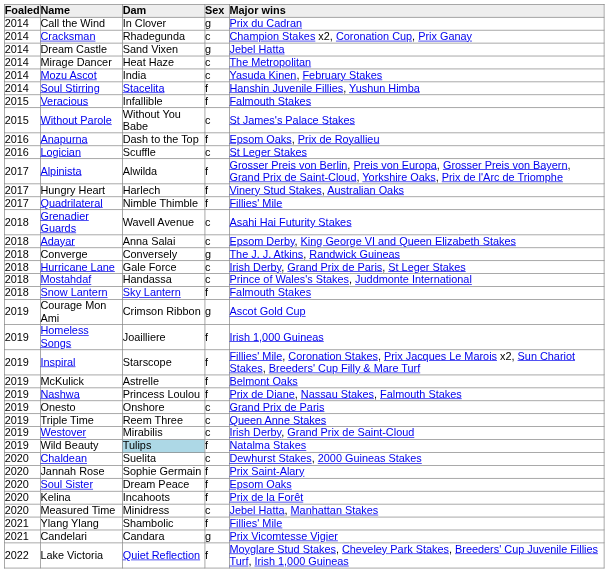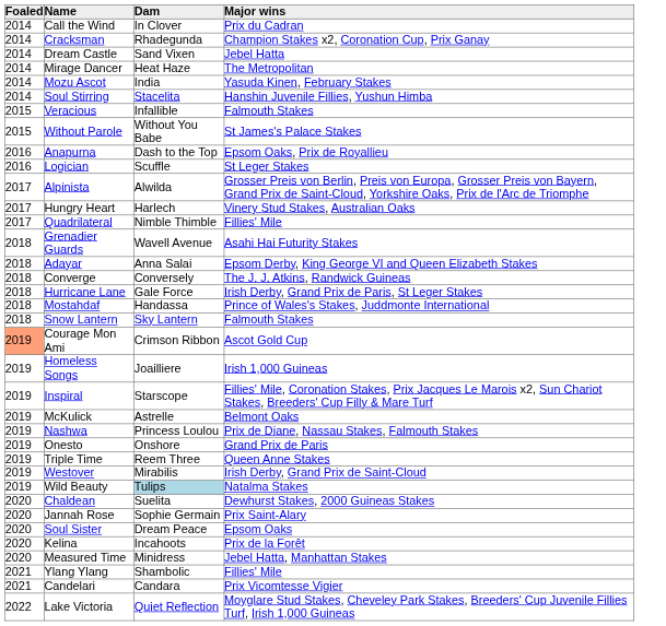- column: Sex | g | c | g | c | c | f | f | c | f | c | f | f | f | c | c | g | c | c | f | g | f | f | f | f | c | c | c | f | c | f | f | f | c | f | g | f
Courage Mon Ami | Foaled: no background -> lightsalmon background
